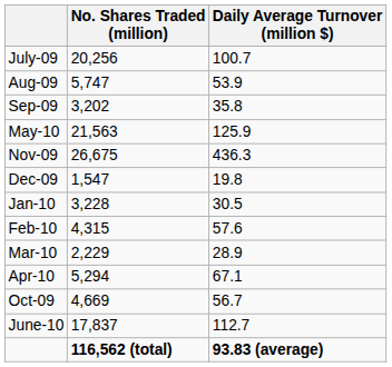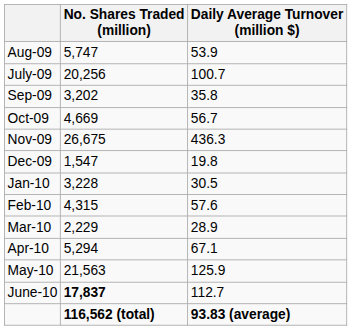rows swapped: July-09 <-> Aug-09
rows swapped: Oct-09 <-> May-10
June-10 | No. Shares Traded (million): normal -> bold
